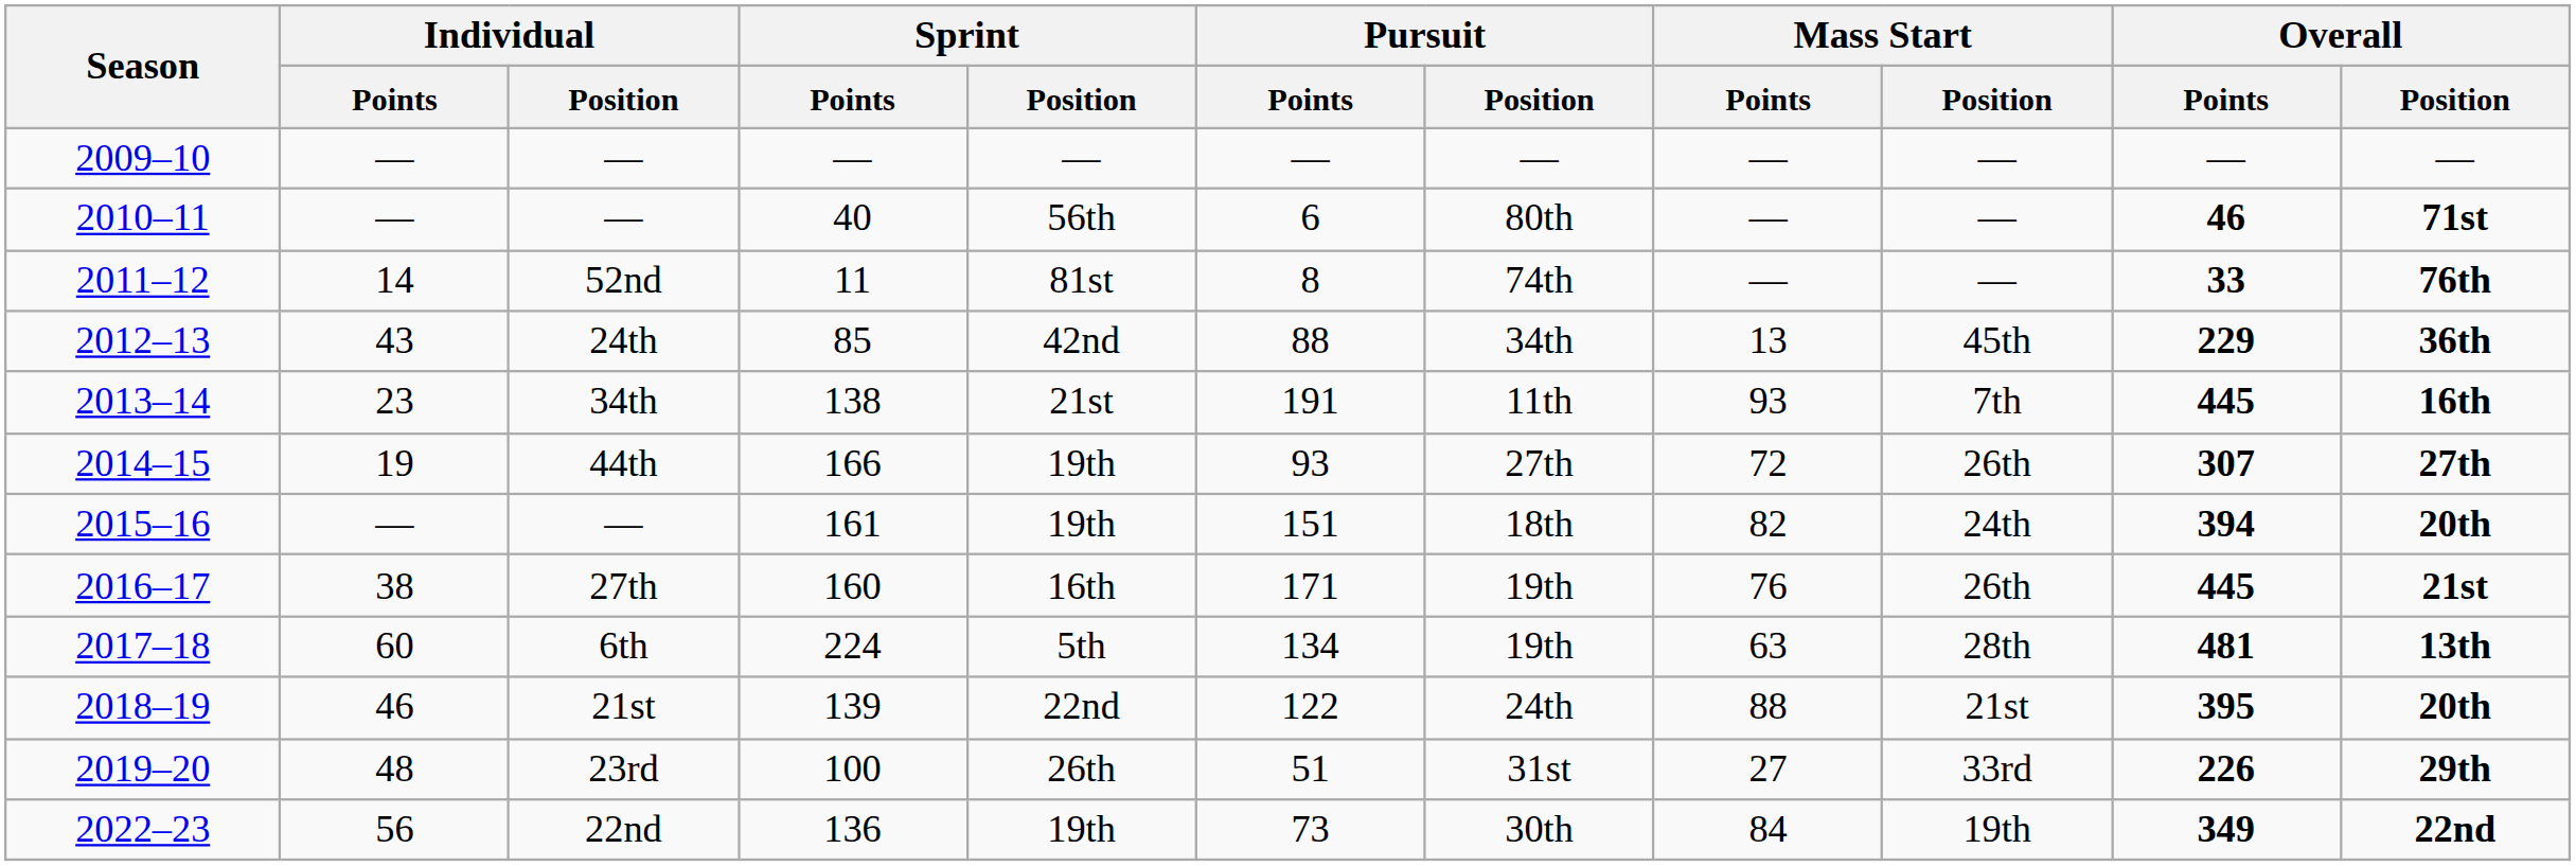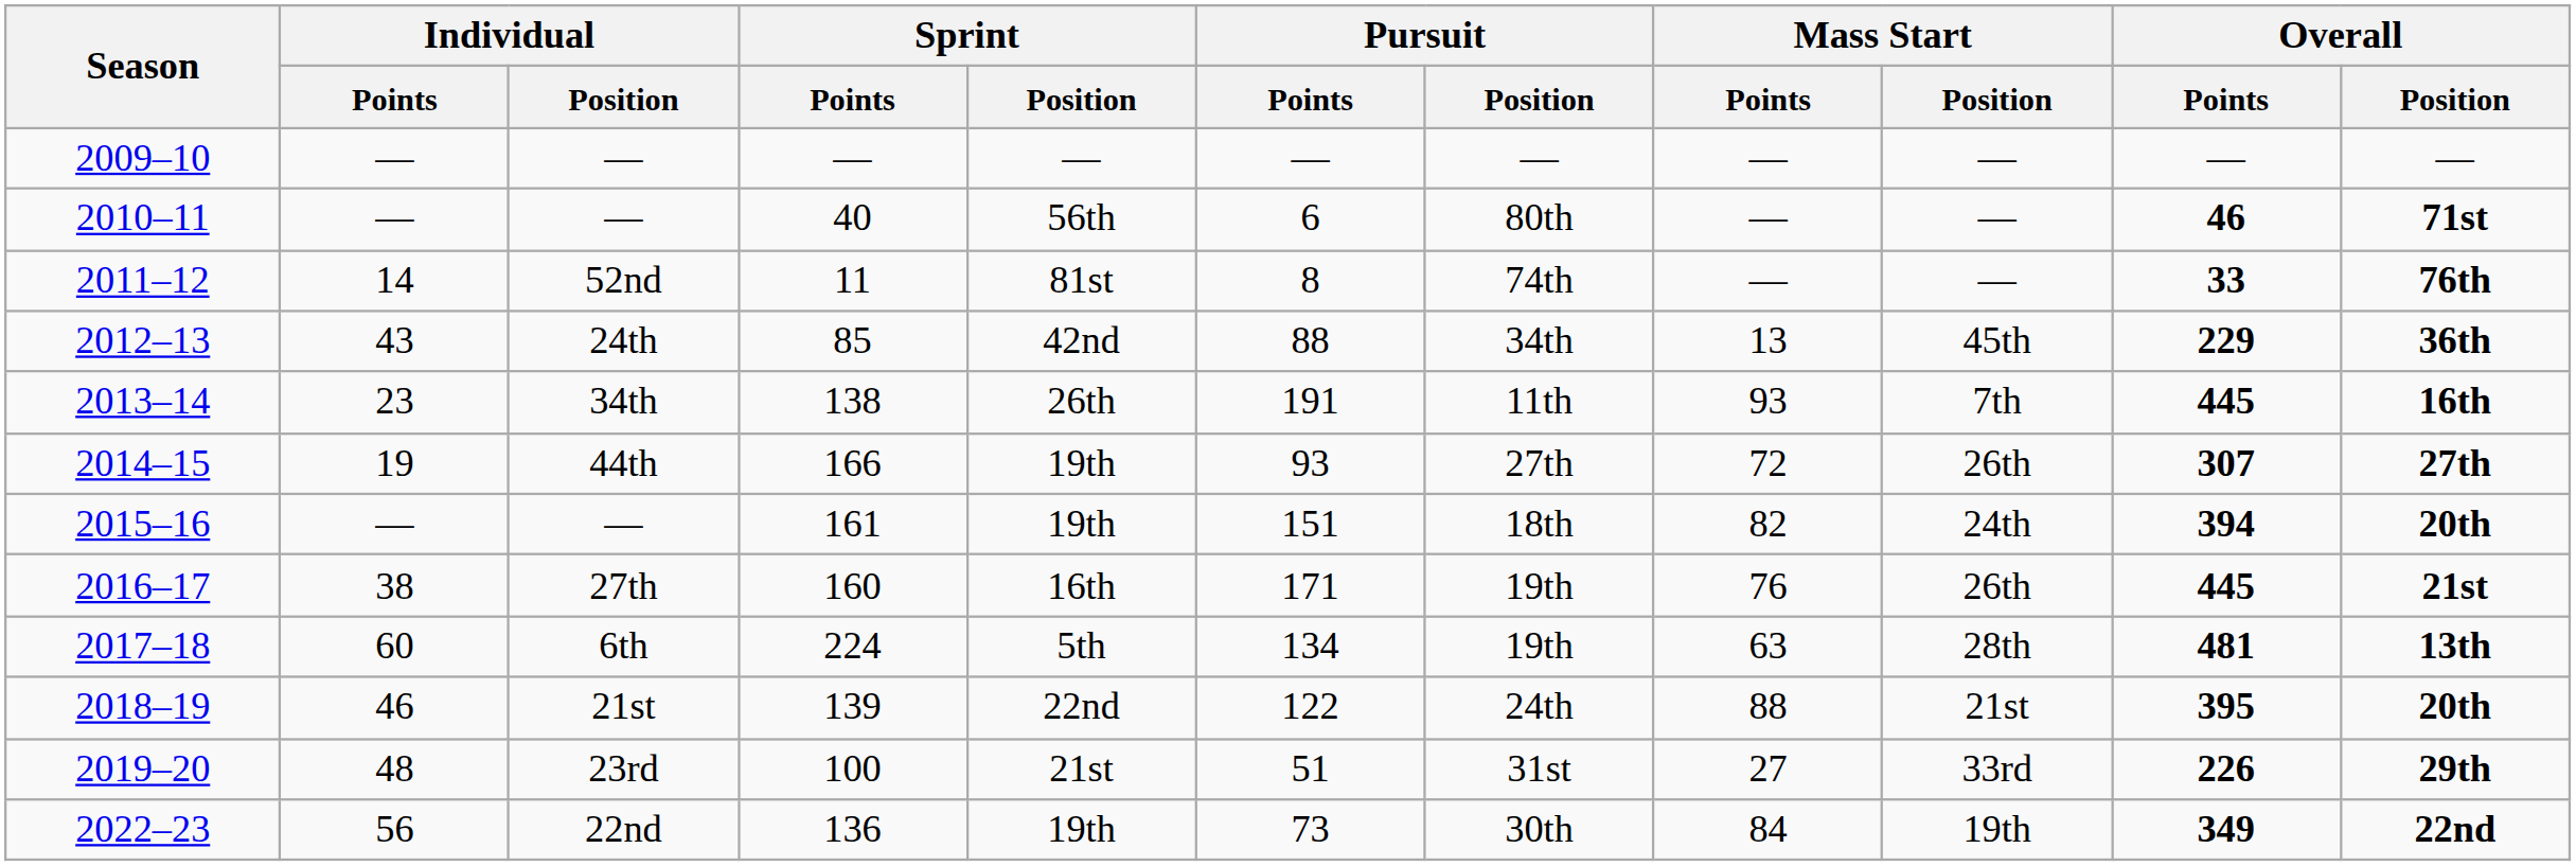2013–14 | Sprint / Position: 21st -> 26th
2019–20 | Sprint / Position: 26th -> 21st
